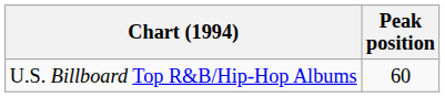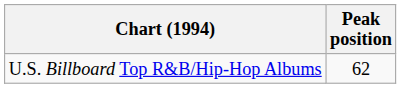U.S. Billboard Top R&B/Hip-Hop Albums | Peak position: 60 -> 62
